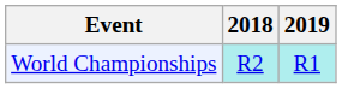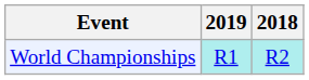columns swapped: 2018 <-> 2019
